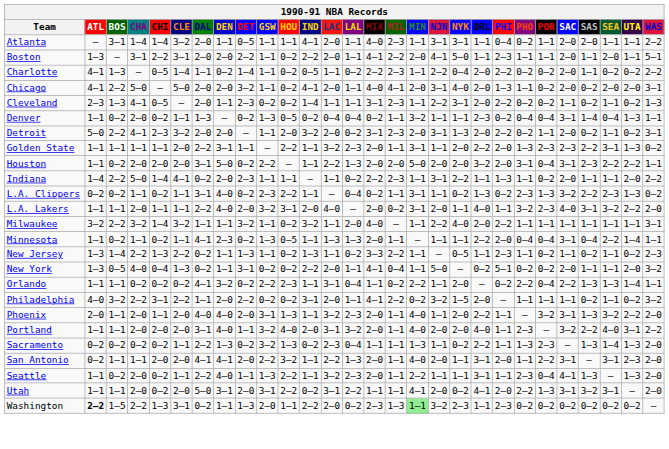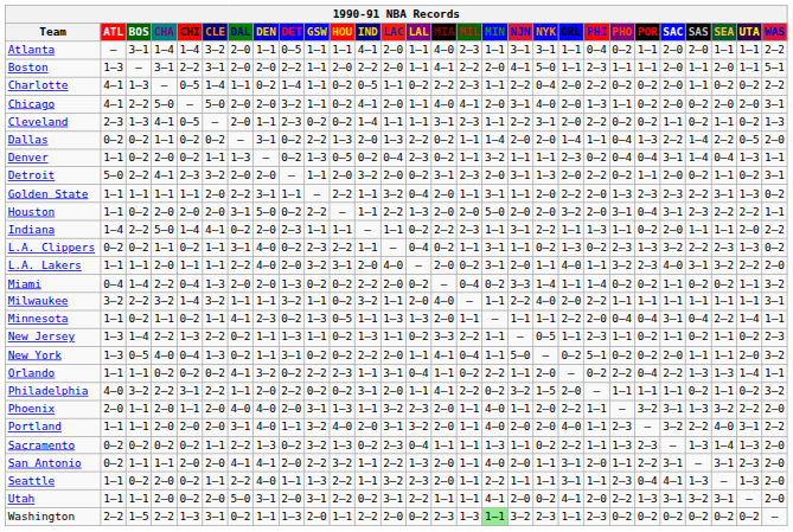Boston | HOU: 0–2 -> 2–0
+ row: Dallas | 0–2 | 0–2 | 1–1 | 0–2 | 0–2 | — | 3–1 | 0–2 | 2–2 | 1–3 | 2–0 | 1–3 | 2–2 | 0–2 | 1–1 | 1–4 | 2–0 | 2–0 | 1–4 | 1–1 | 0–4 | 1–3 | 2–2 | 1–4 | 2–2 | 0–5 | 2–0
Denver | LAL: 0–4 -> 2–3
Golden State | LAL: 2–3 -> 0–4
+ row: Miami | 0–4 | 1–4 | 2–2 | 0–4 | 1–3 | 2–0 | 2–0 | 1–3 | 0–2 | 0–2 | 2–2 | 2–0 | 0–2 | — | 0–4 | 0–2 | 3–3 | 1–4 | 1–1 | 1–4 | 0–2 | 0–2 | 1–1 | 0–2 | 0–2 | 1–1 | 3–2
Washington | ATL: bold -> normal
